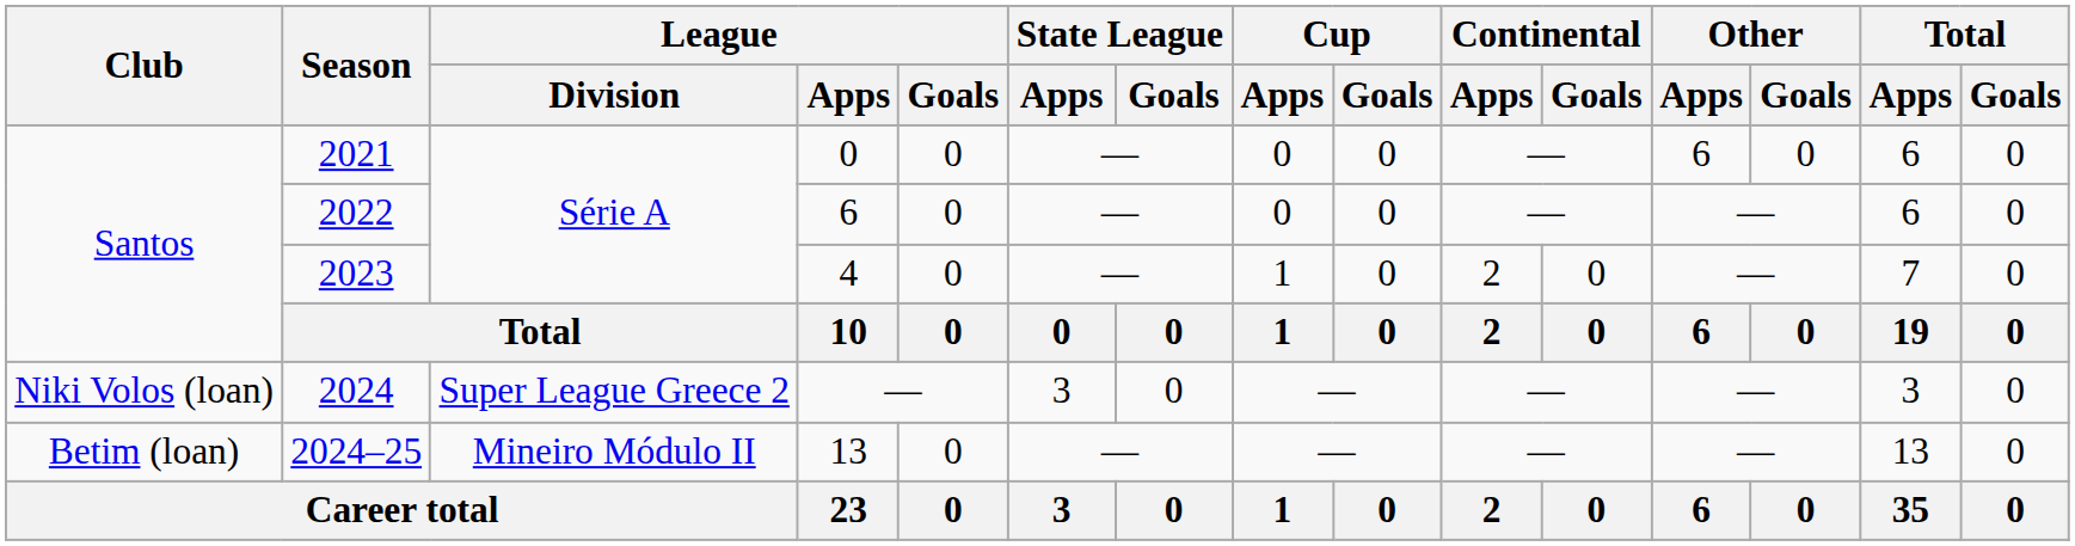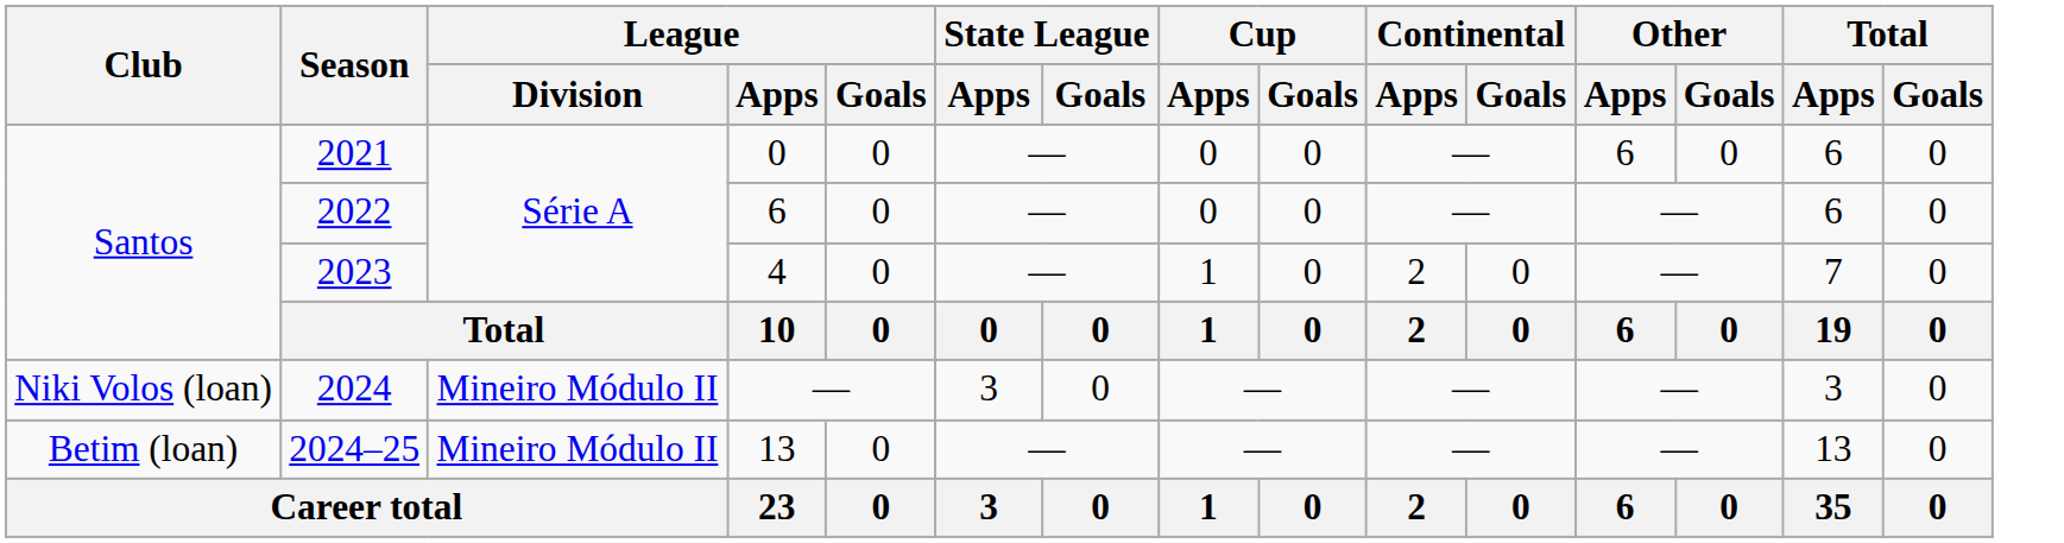2024 | League / Division: Super League Greece 2 -> Mineiro Módulo II
